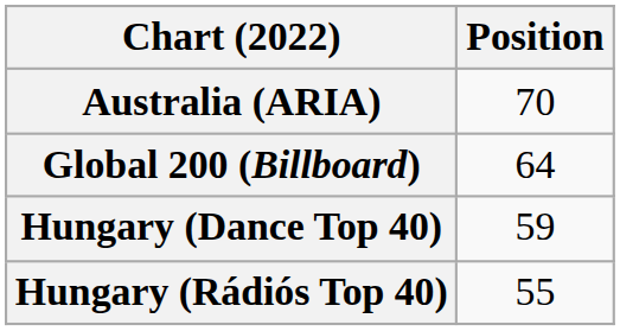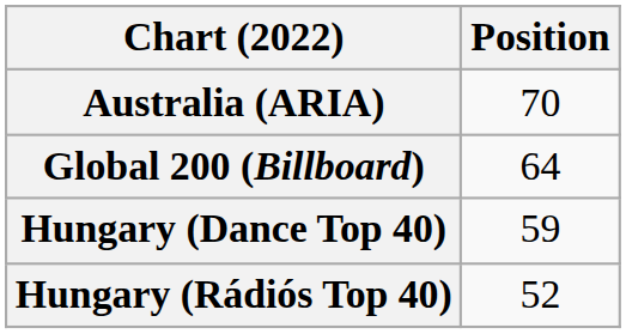Hungary (Rádiós Top 40) | Position: 55 -> 52
